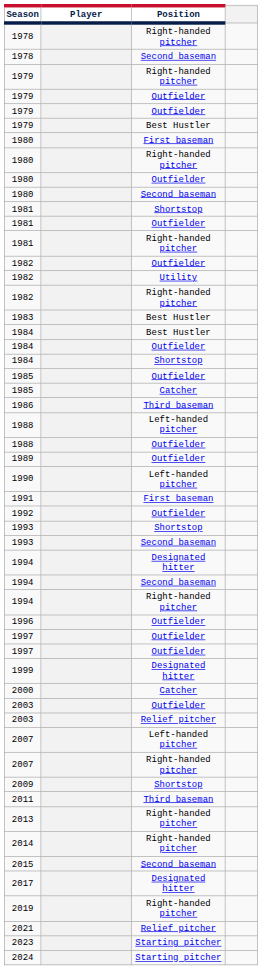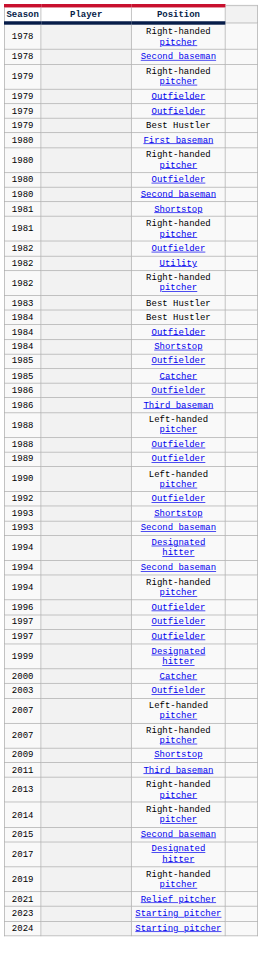- row: 1981 | Outfielder
+ row: 1986 | Outfielder
- row: 1991 | First baseman
- row: 2003 | Relief pitcher
